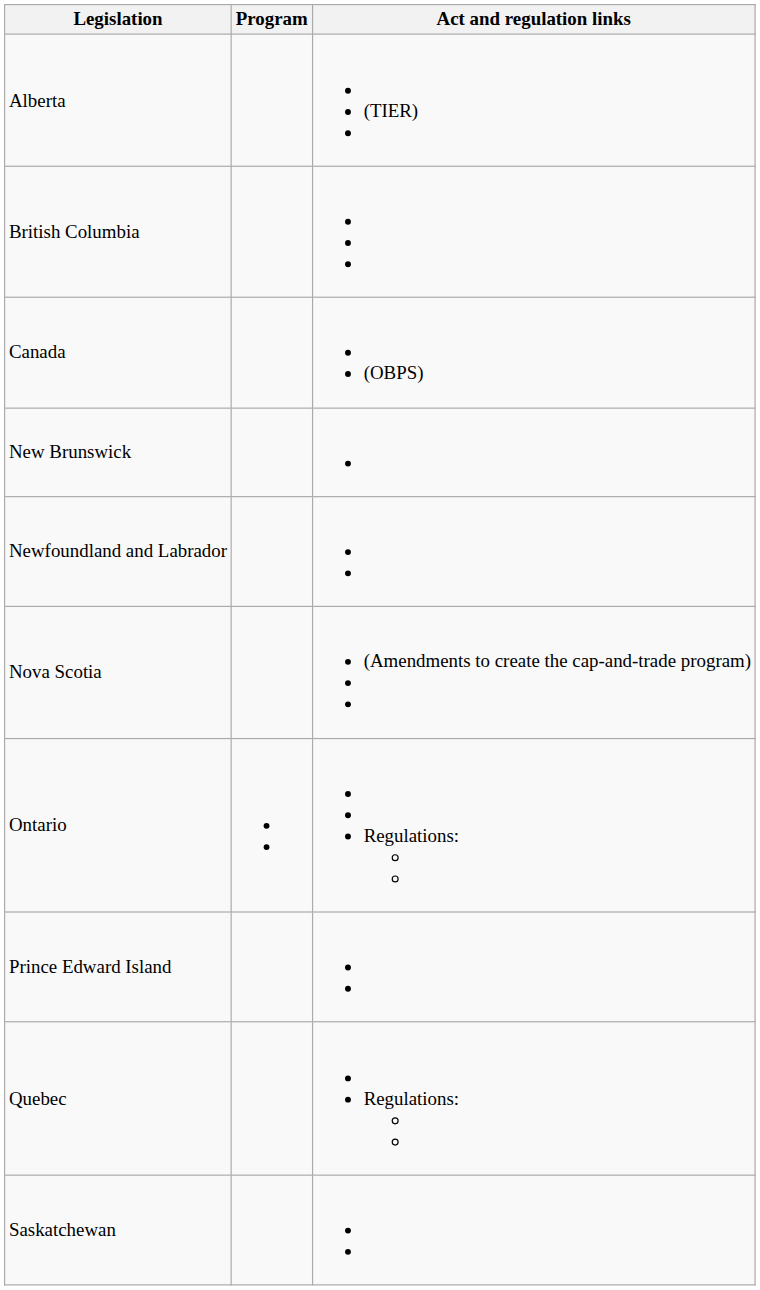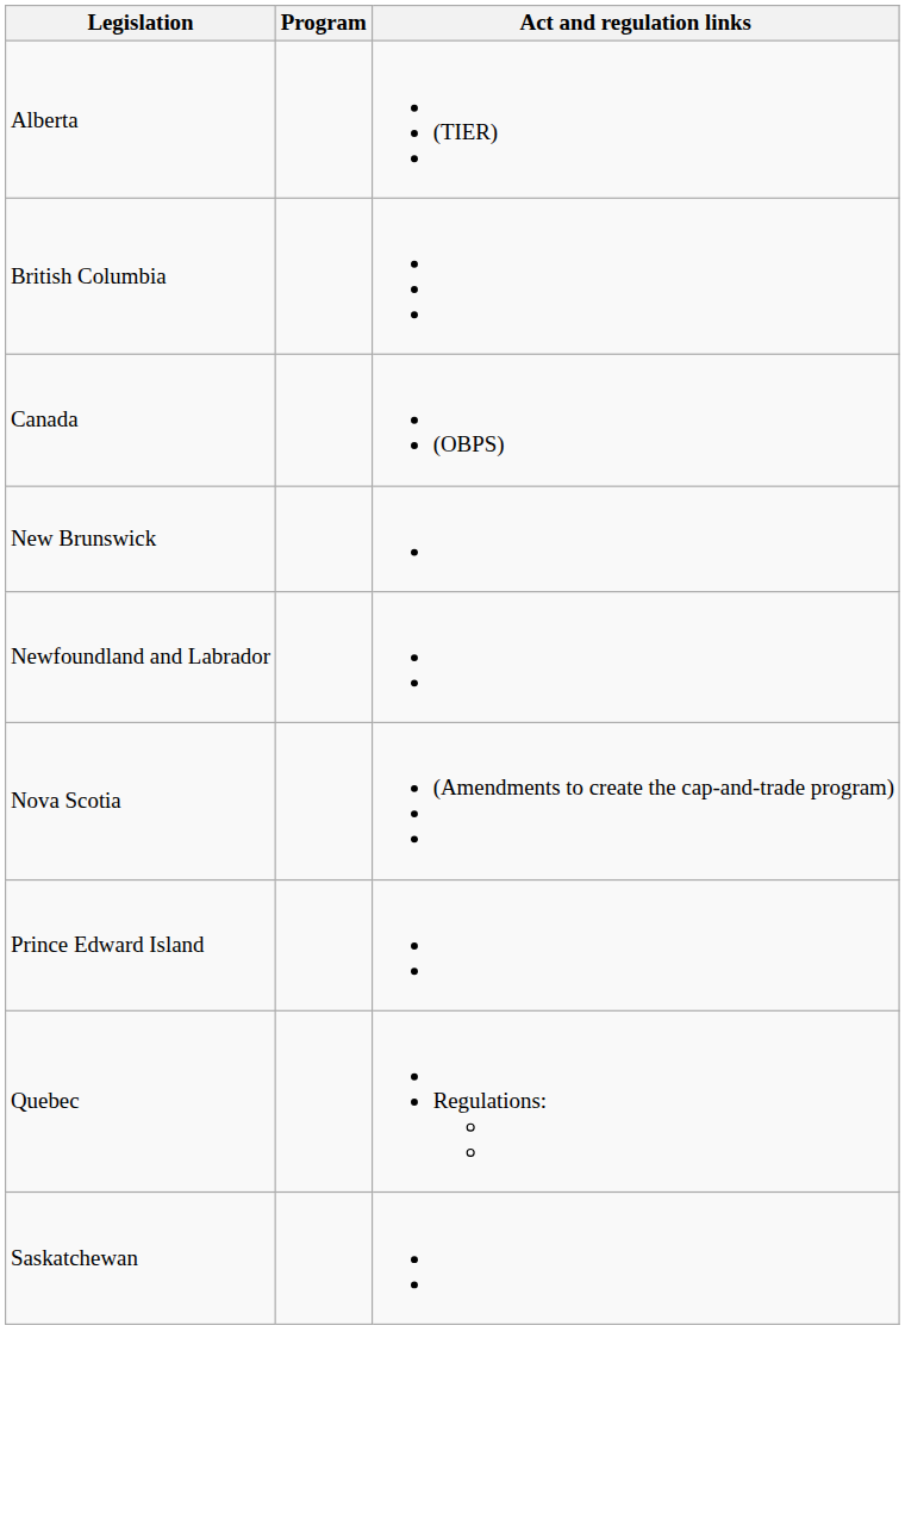- row: Ontario | Regulations:
